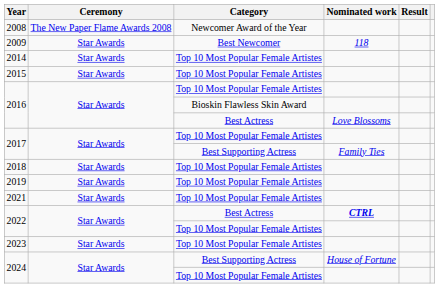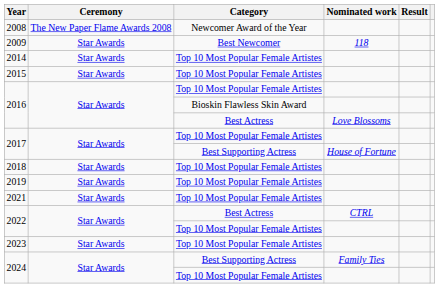2017 / Best Supporting Actress | Nominated work: Family Ties -> House of Fortune
2022 / Best Actress | Nominated work: bold -> normal
2024 / Best Supporting Actress | Nominated work: House of Fortune -> Family Ties
